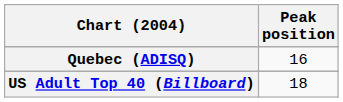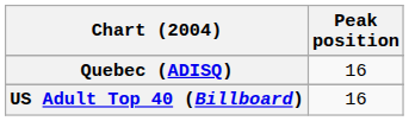US Adult Top 40 (Billboard) | Peak position: 18 -> 16
